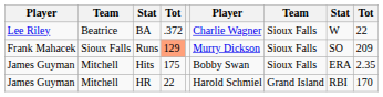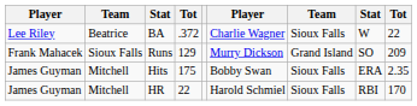Runs | column 4: lightsalmon background -> no background
Runs | column 7: Sioux Falls -> Grand Island
HR | column 7: Grand Island -> Sioux Falls
